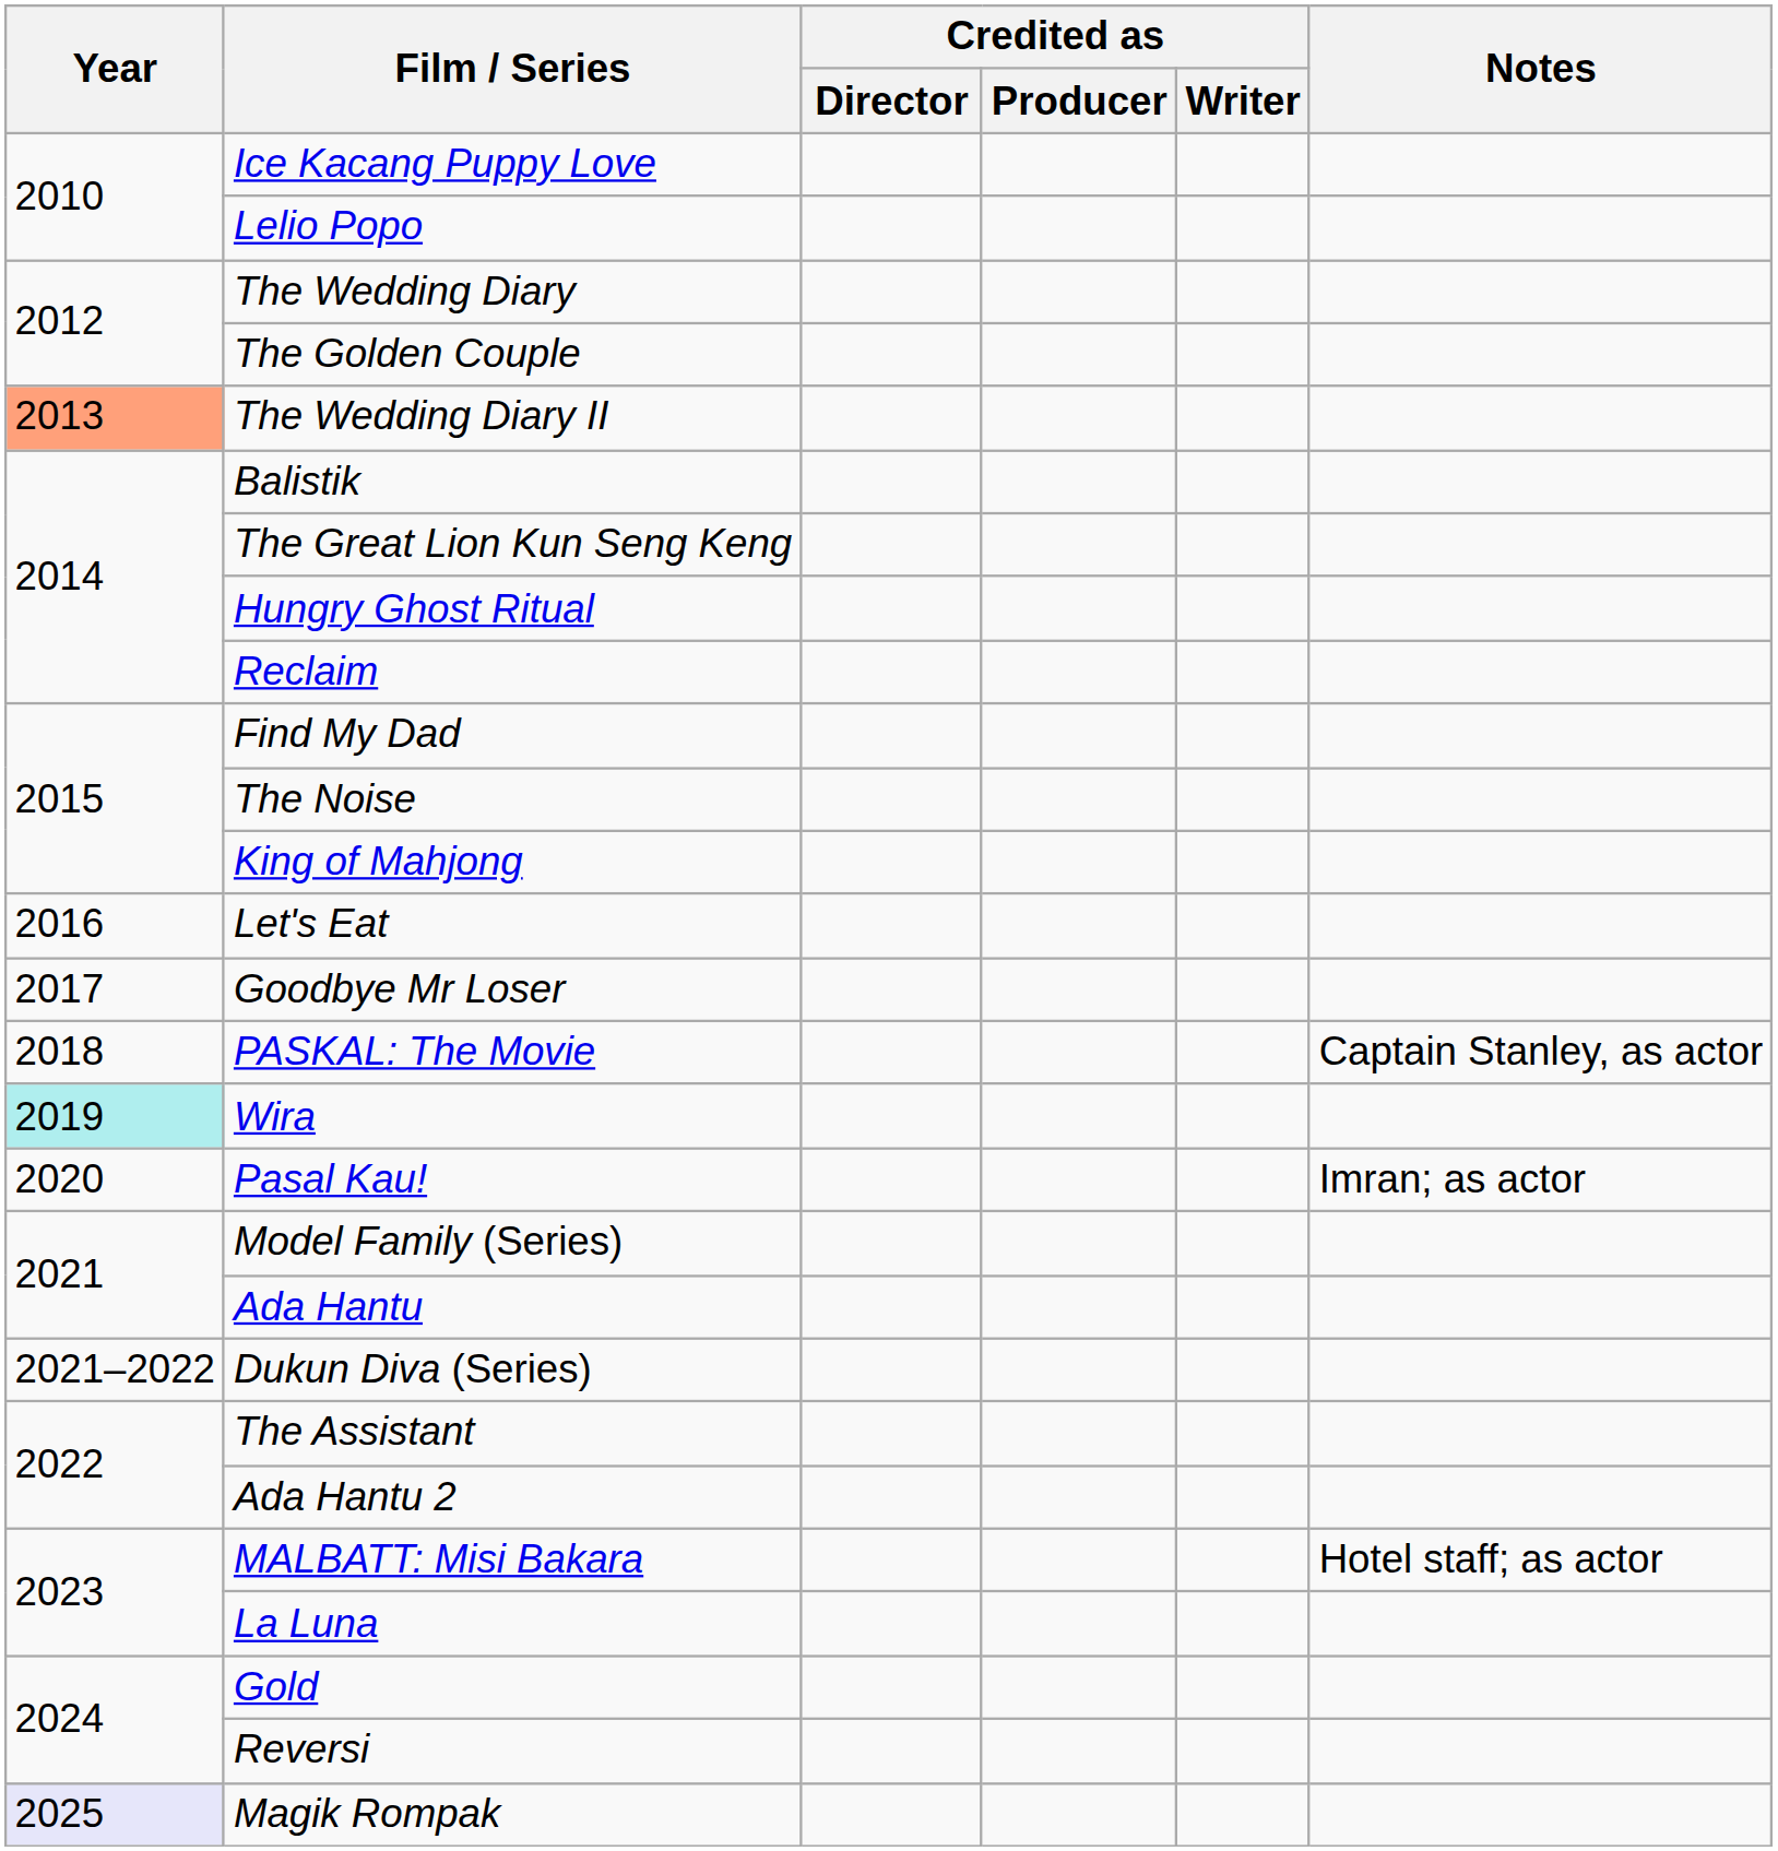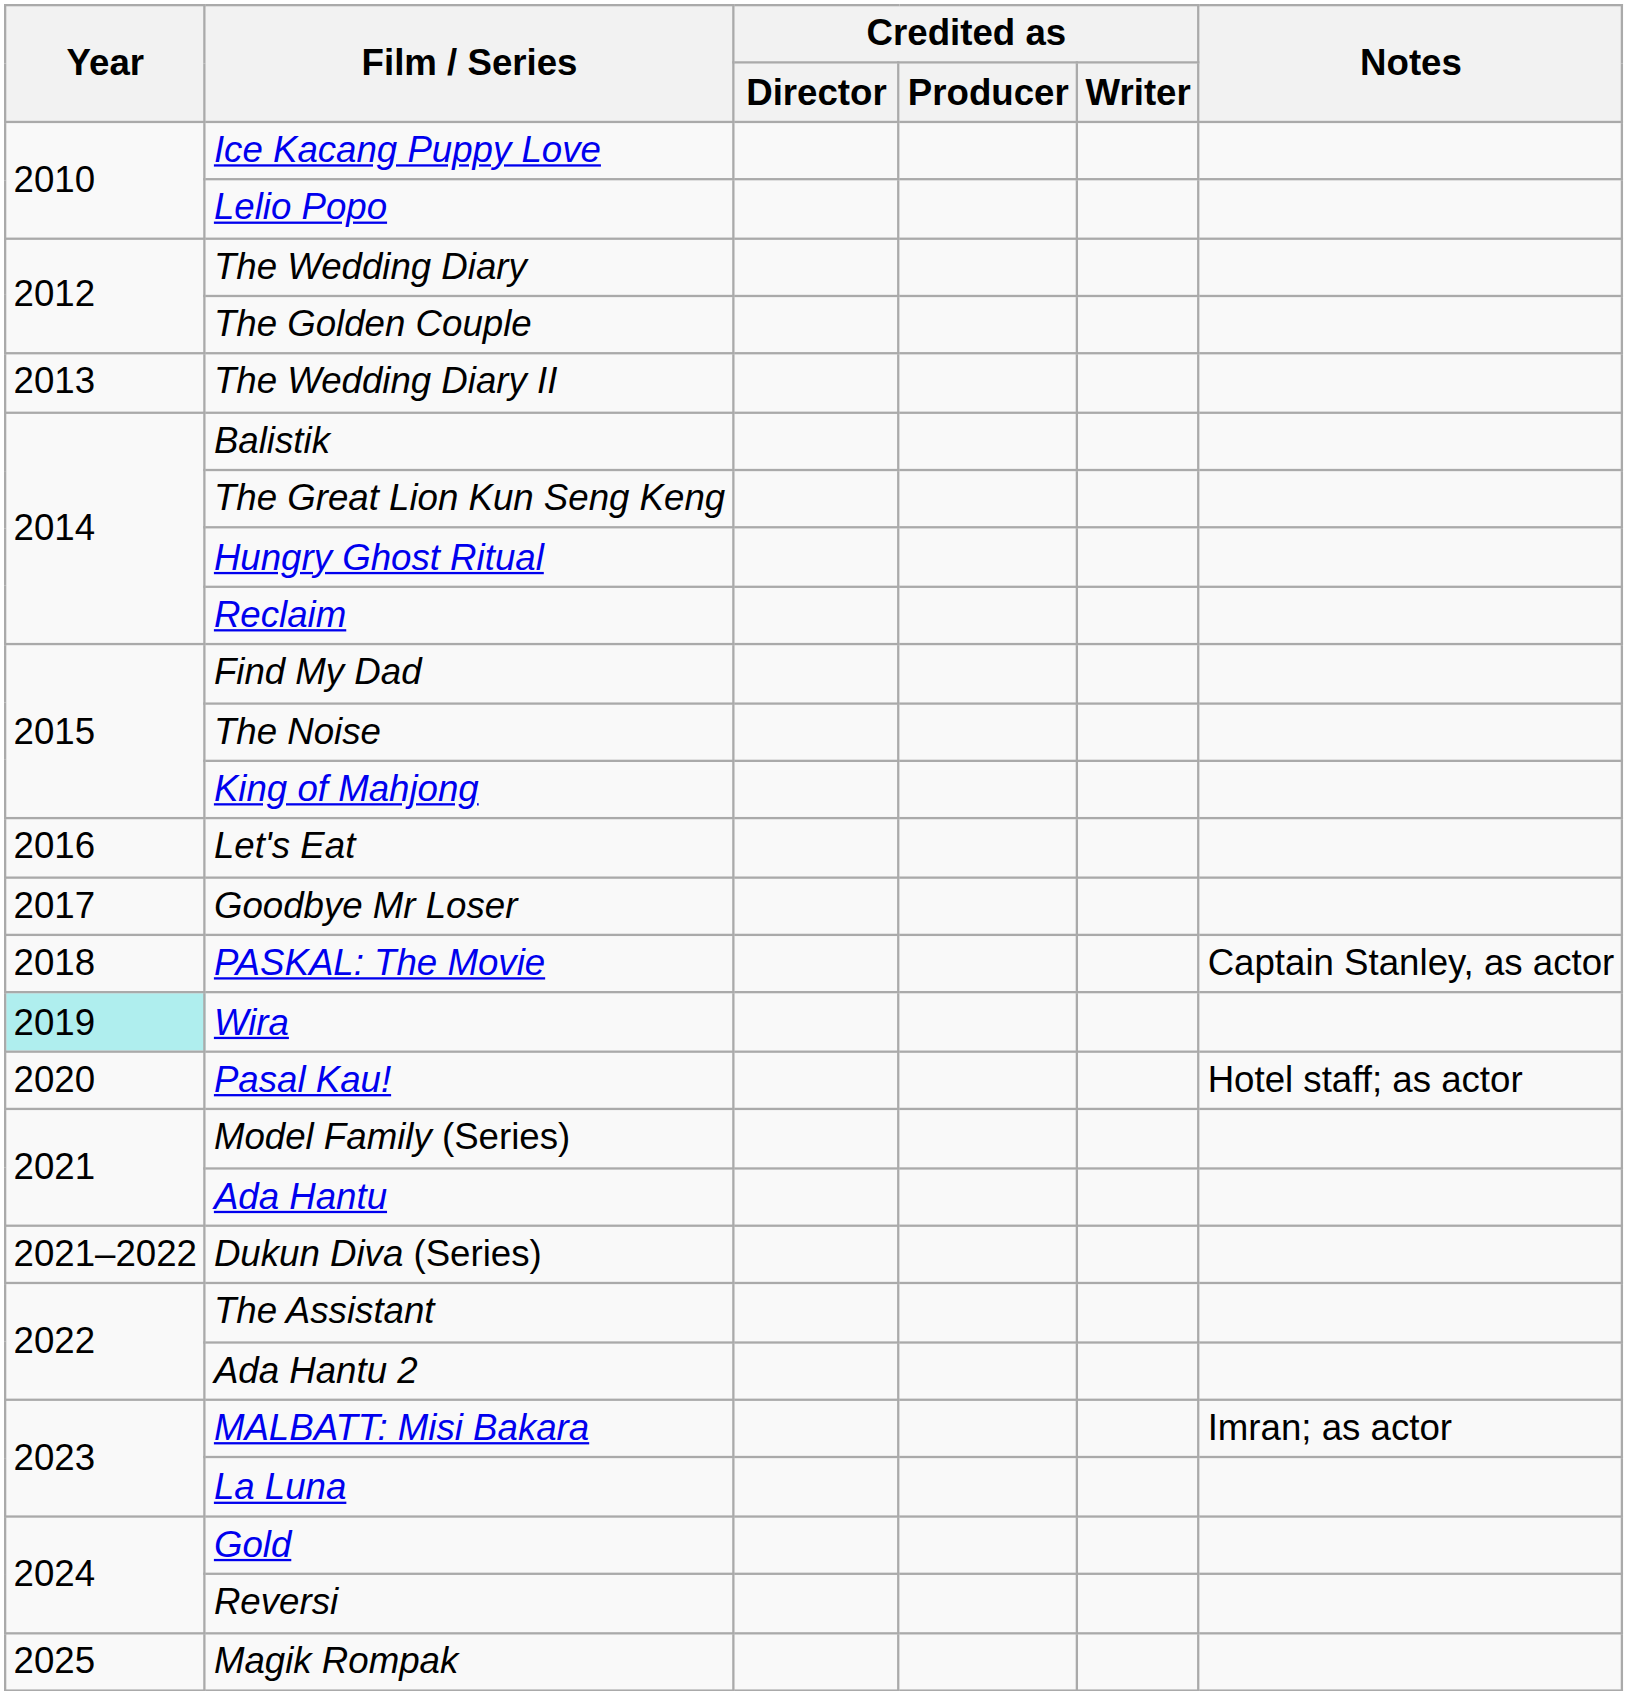The Wedding Diary II | Year: lightsalmon background -> no background
Pasal Kau! | Notes: Imran; as actor -> Hotel staff; as actor
MALBATT: Misi Bakara | Notes: Hotel staff; as actor -> Imran; as actor
Magik Rompak | Year: lavender background -> no background
